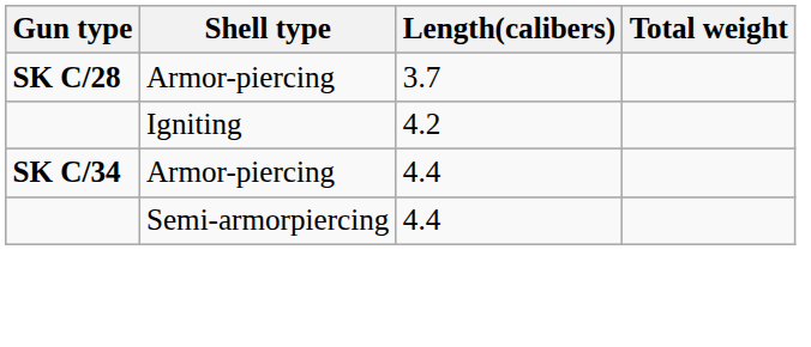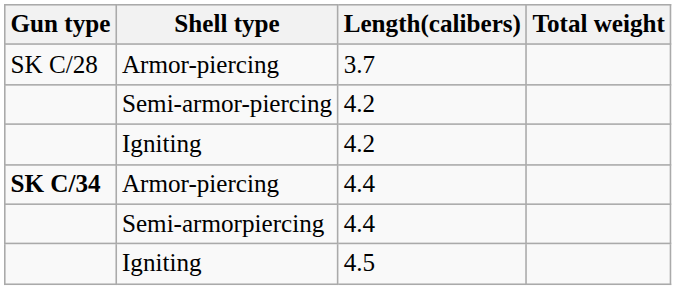Armor-piercing / 3.7 | Gun type: bold -> normal
+ row: Semi-armor-piercing | 4.2
+ row: Igniting | 4.5
